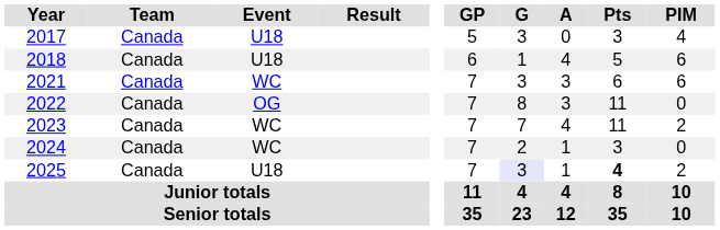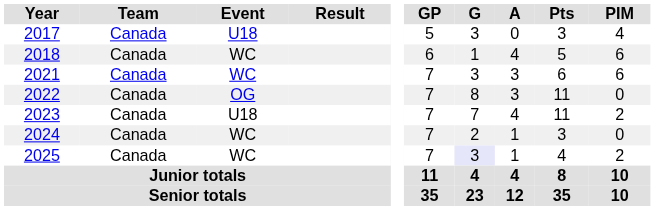2018 | Event: U18 -> WC
2023 | Event: WC -> U18
2025 | Event: U18 -> WC
2025 | Pts: bold -> normal
